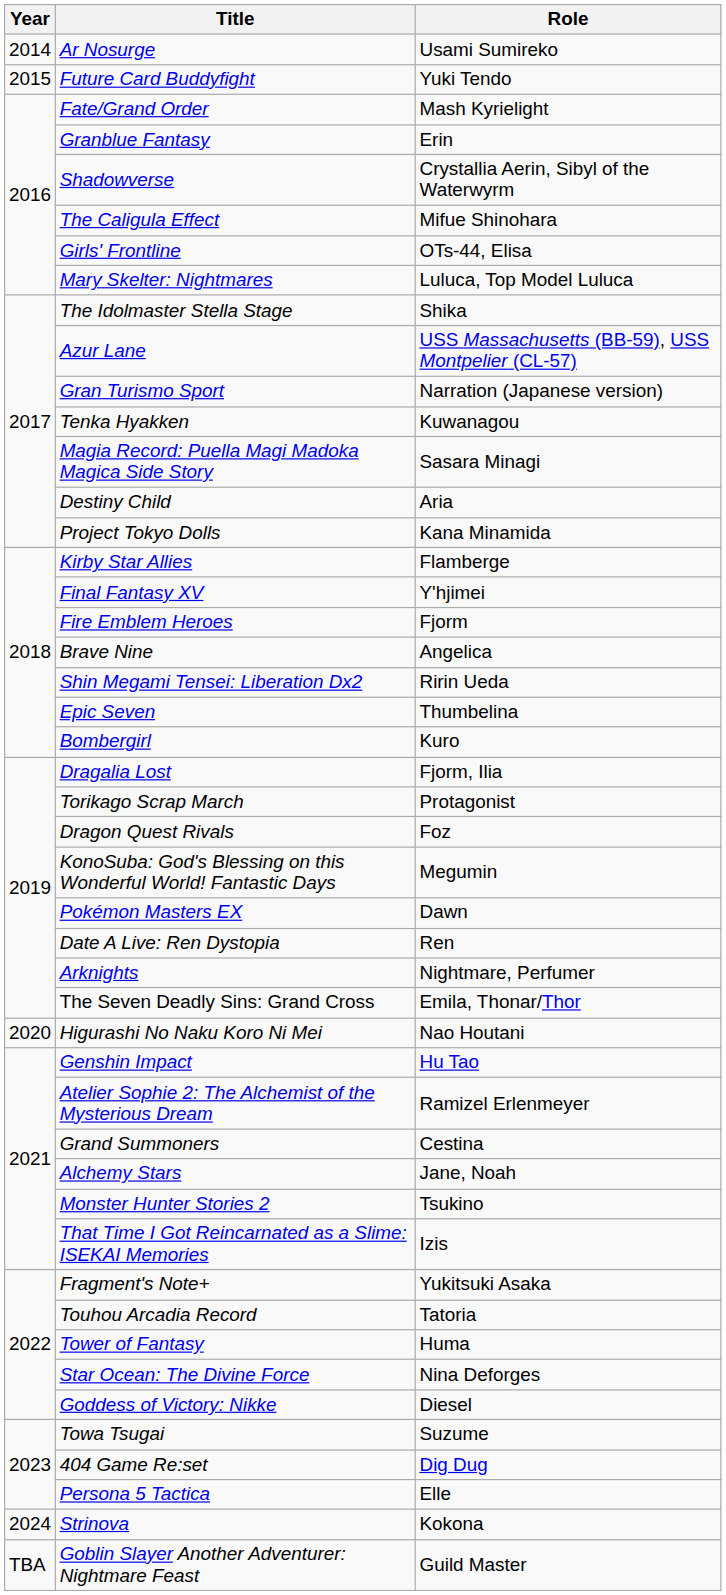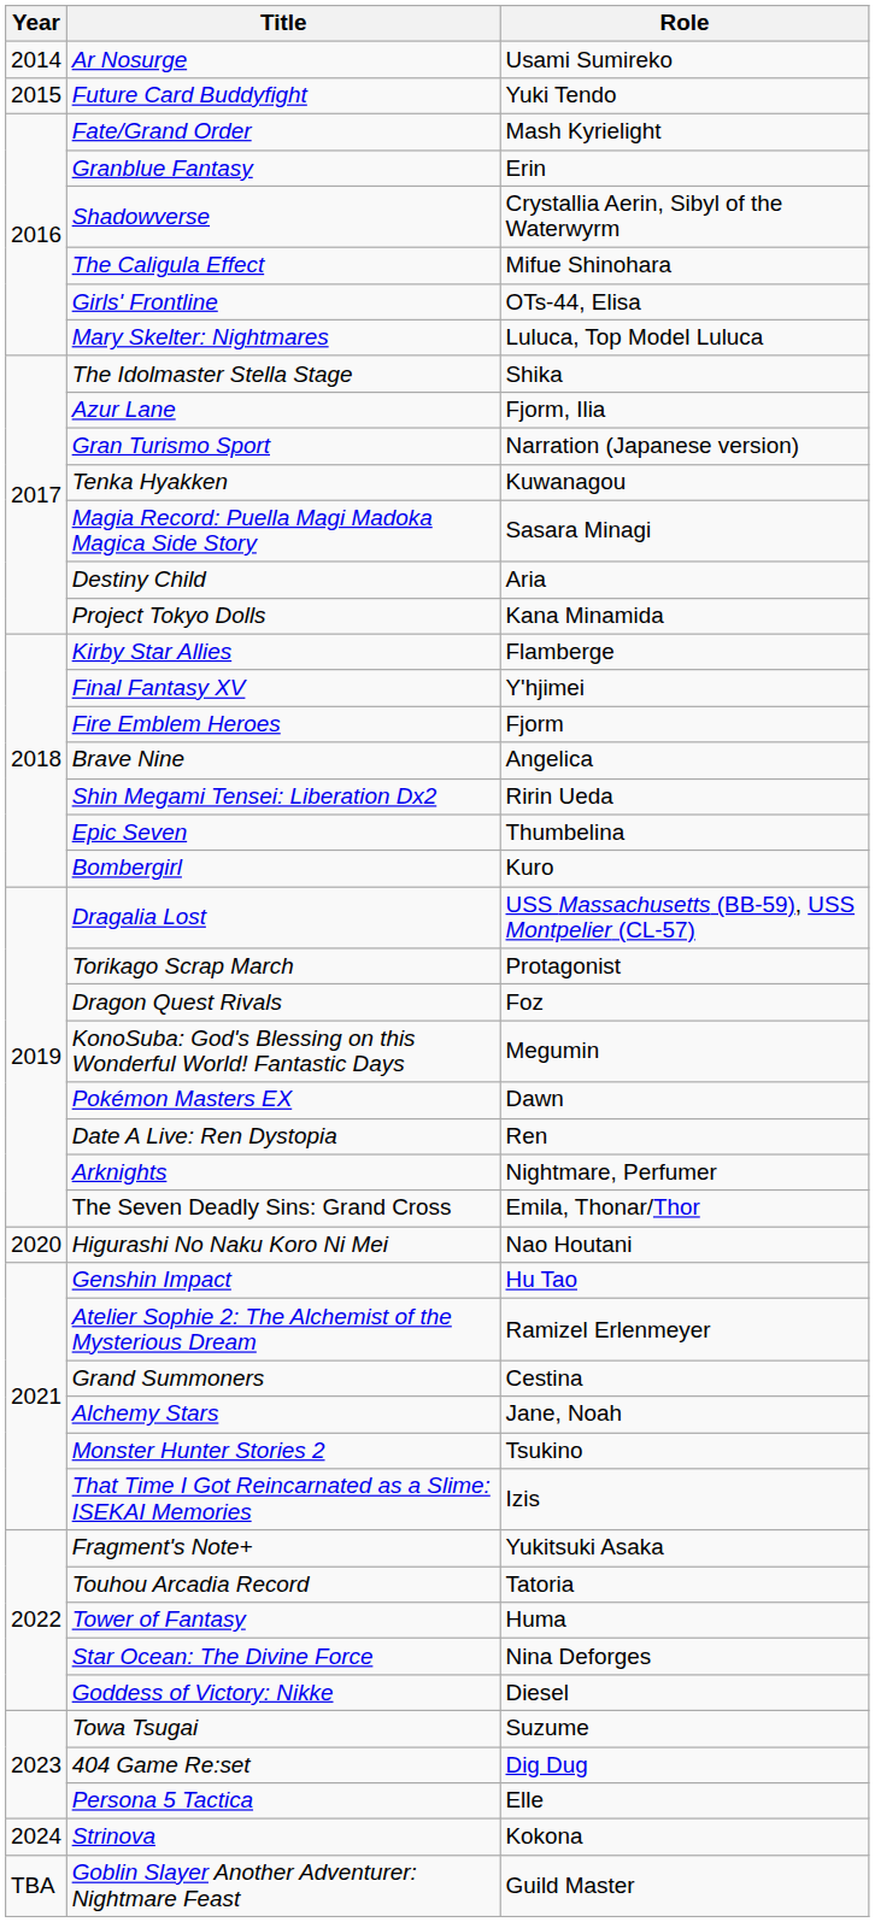Azur Lane | Role: USS Massachusetts (BB-59), USS Montpelier (CL-57) -> Fjorm, Ilia
Dragalia Lost | Role: Fjorm, Ilia -> USS Massachusetts (BB-59), USS Montpelier (CL-57)
